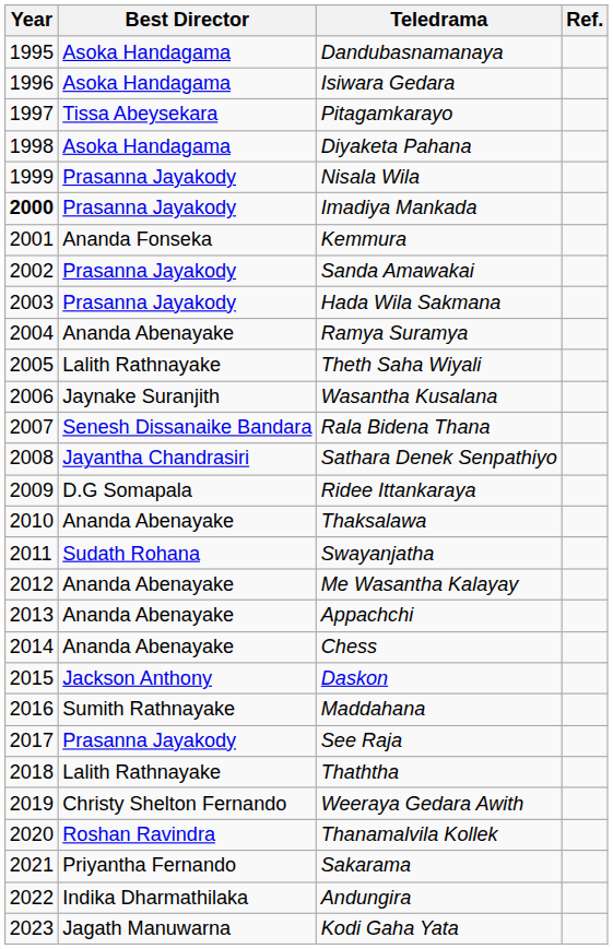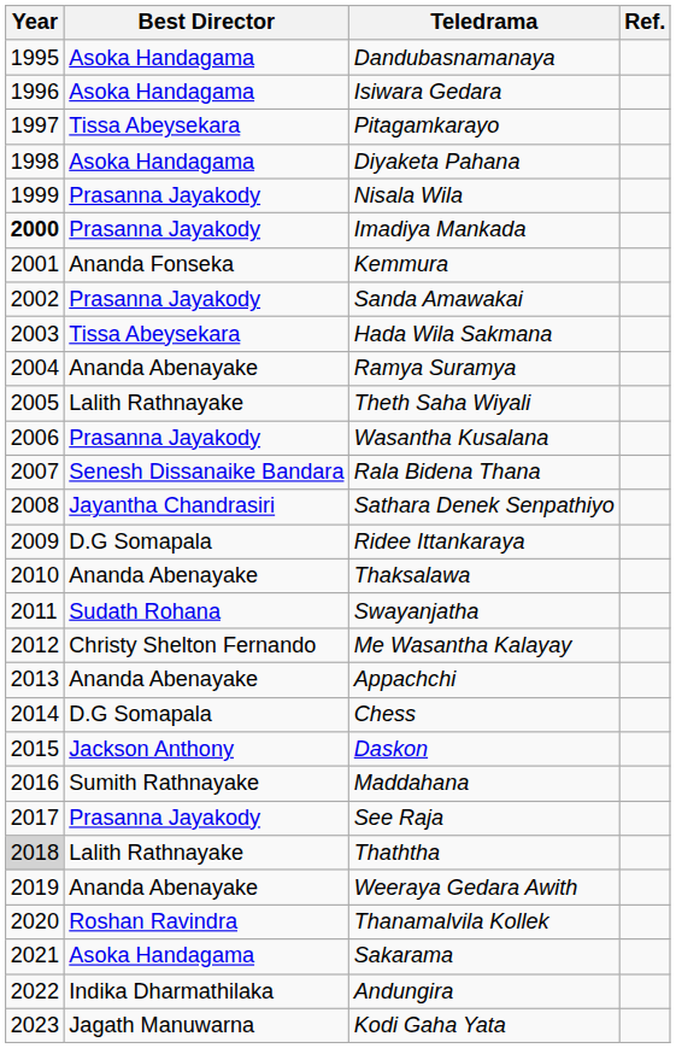Hada Wila Sakmana | Best Director: Prasanna Jayakody -> Tissa Abeysekara
Wasantha Kusalana | Best Director: Jaynake Suranjith -> Prasanna Jayakody
Me Wasantha Kalayay | Best Director: Ananda Abenayake -> Christy Shelton Fernando
Chess | Best Director: Ananda Abenayake -> D.G Somapala
Thaththa | Year: no background -> lightgrey background
Weeraya Gedara Awith | Best Director: Christy Shelton Fernando -> Ananda Abenayake
Sakarama | Best Director: Priyantha Fernando -> Asoka Handagama
